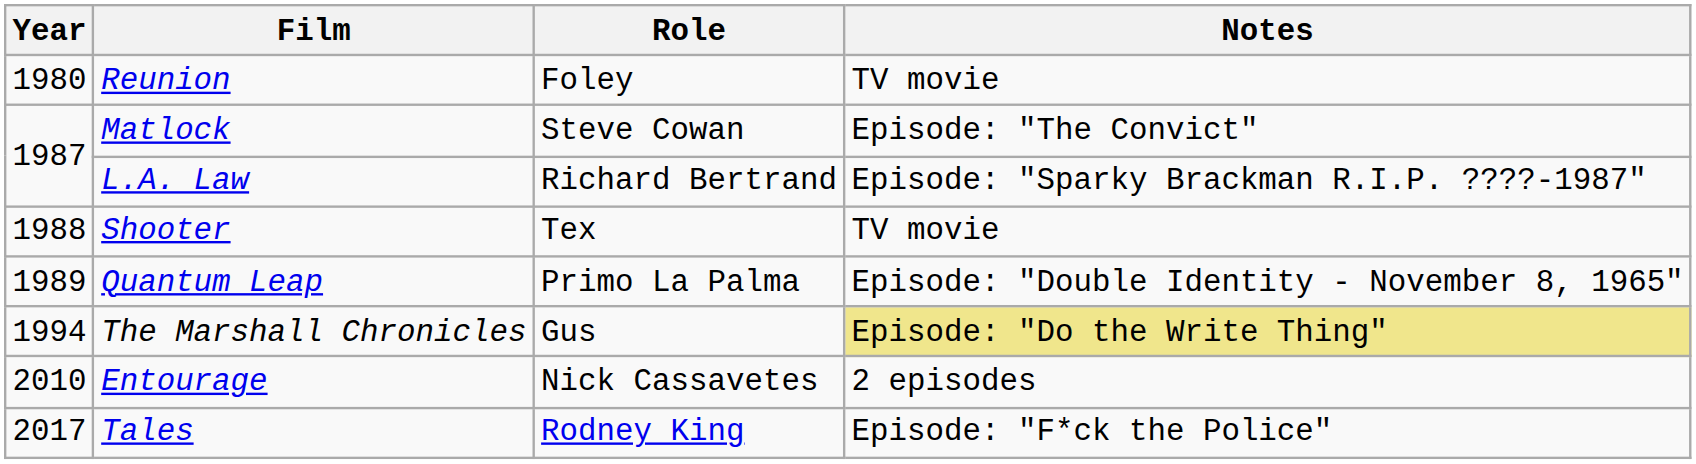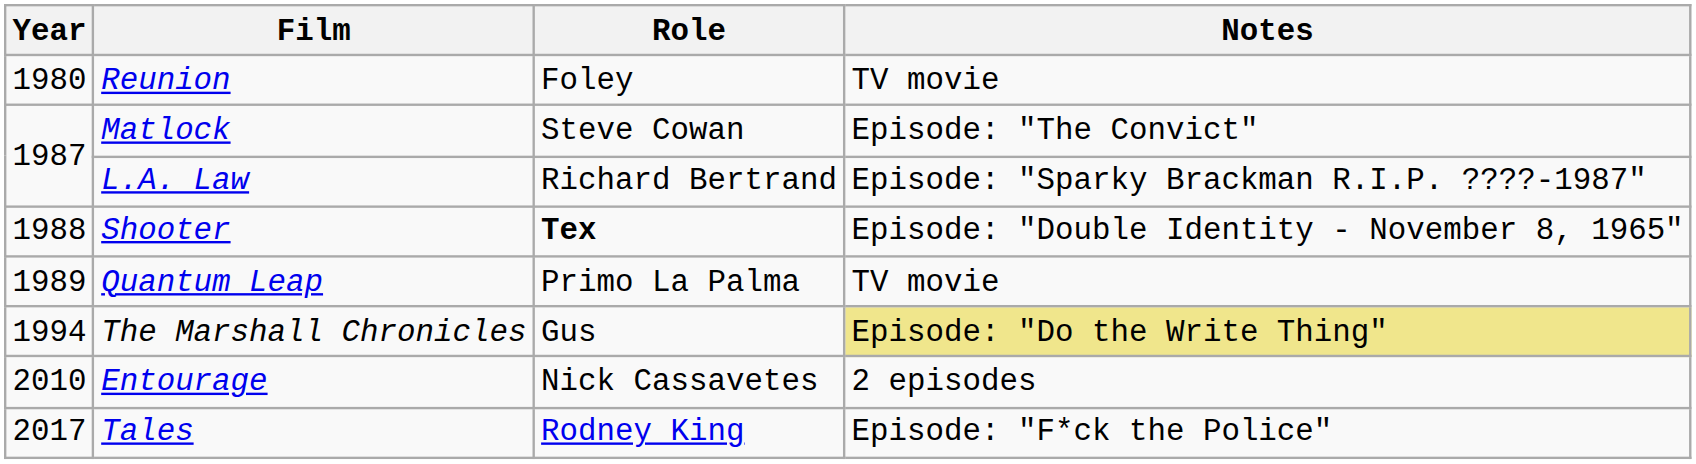Shooter | Role: normal -> bold
Shooter | Notes: TV movie -> Episode: "Double Identity - November 8, 1965"
Quantum Leap | Notes: Episode: "Double Identity - November 8, 1965" -> TV movie
